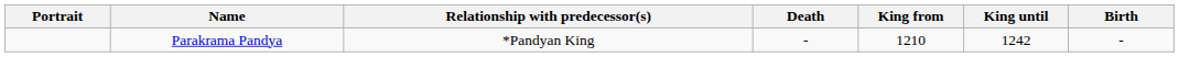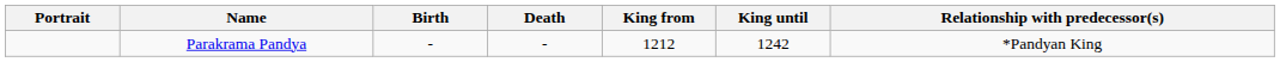columns swapped: Birth <-> Relationship with predecessor(s)
Parakrama Pandya | King from: 1210 -> 1212
